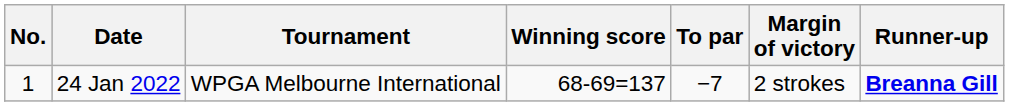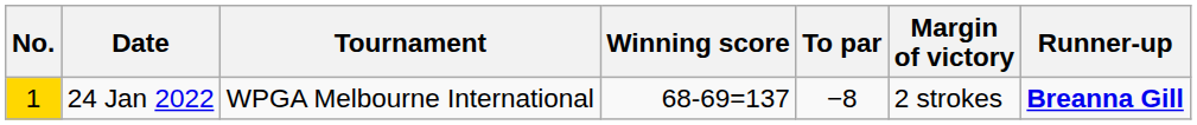24 Jan 2022 | No.: no background -> gold background
24 Jan 2022 | To par: −7 -> −8
